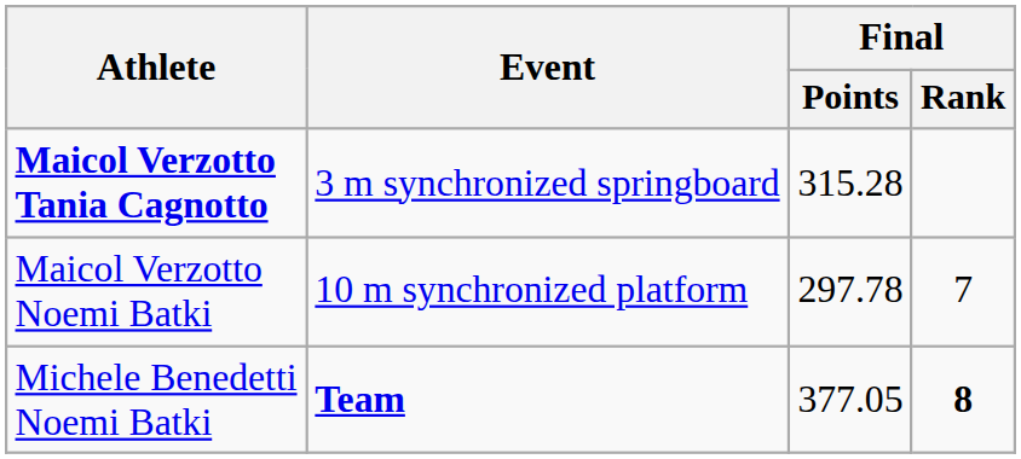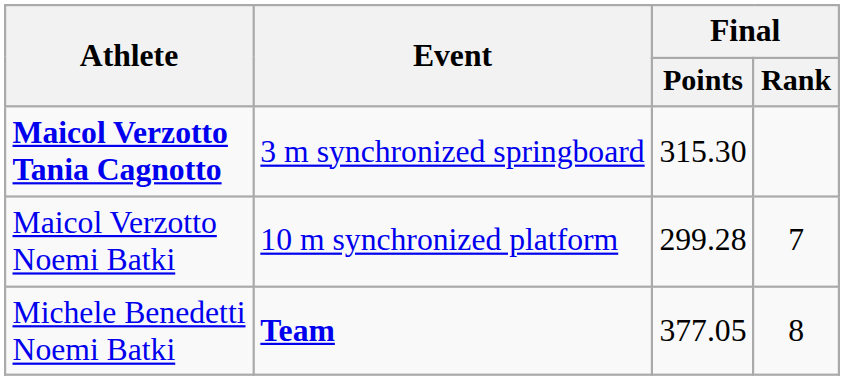Maicol Verzotto Tania Cagnotto | Final / Points: 315.28 -> 315.30
Maicol Verzotto Noemi Batki | Final / Points: 297.78 -> 299.28
Michele Benedetti Noemi Batki | Final / Rank: bold -> normal
